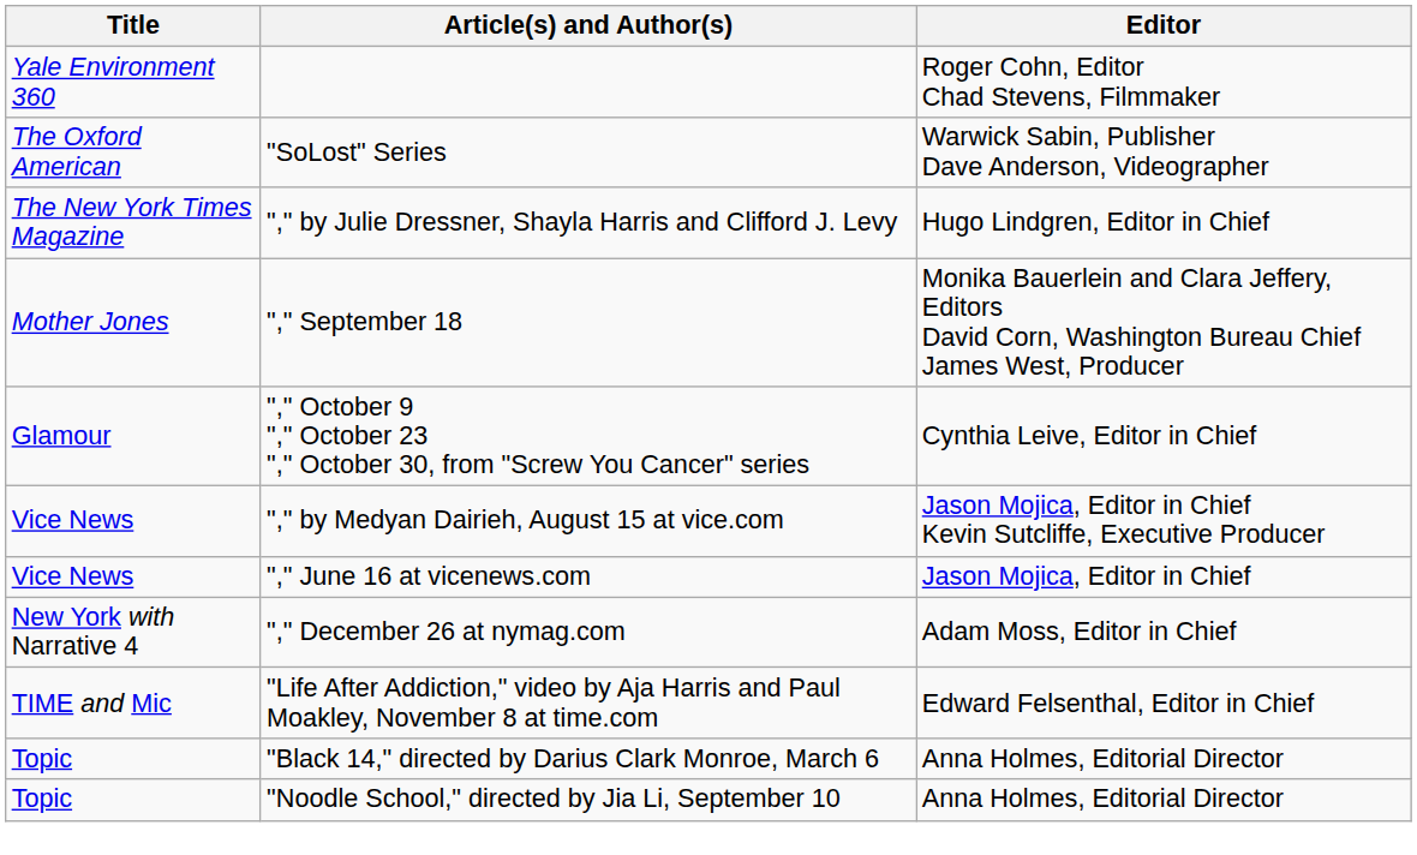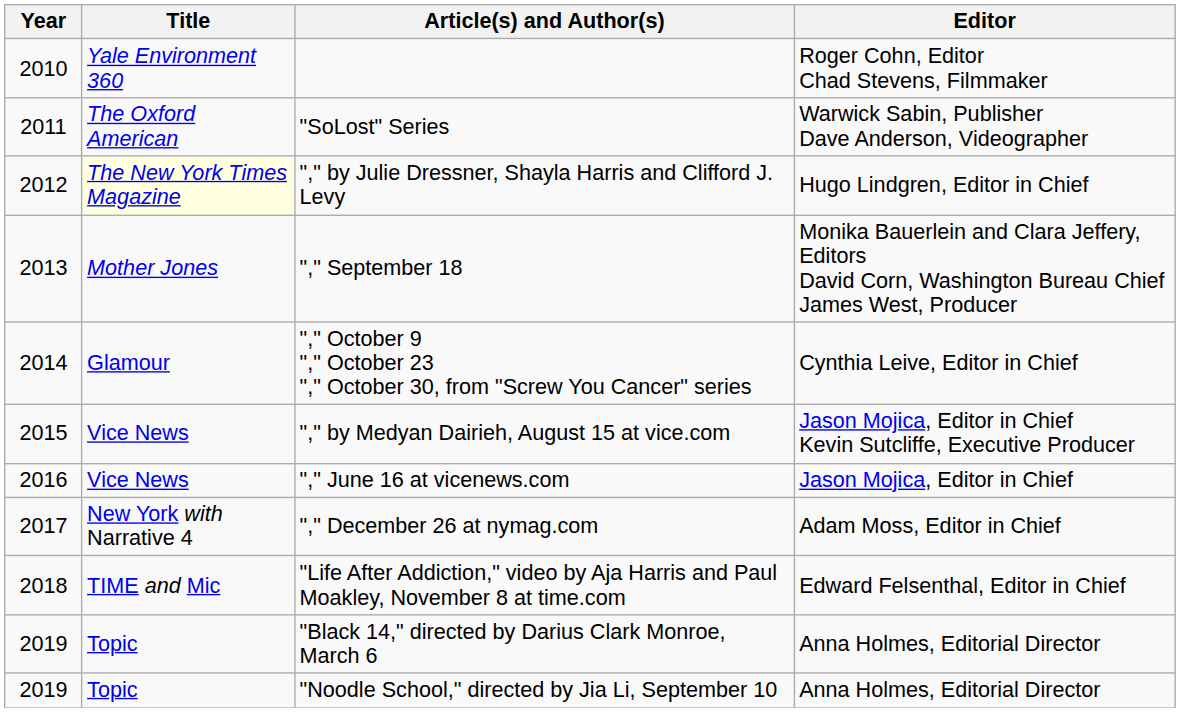+ column: Year | 2010 | 2011 | 2012 | 2013 | 2014 | 2015 | 2016 | 2017 | 2018 | 2019 | 2019
"," by Julie Dressner, Shayla Harris and Clifford J. Levy | Title: no background -> lightyellow background
